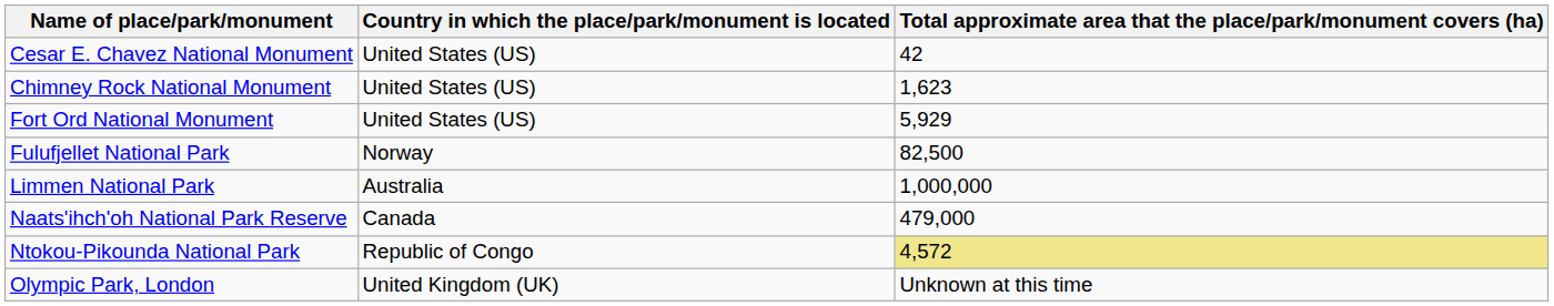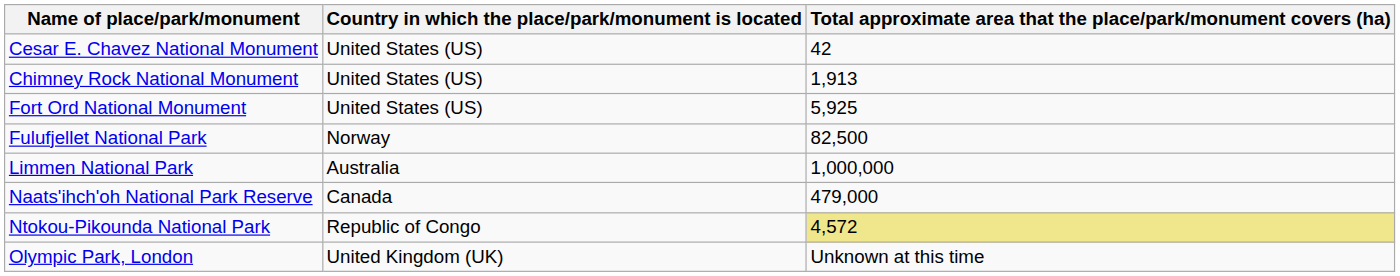Chimney Rock National Monument | column 3: 1,623 -> 1,913
Fort Ord National Monument | column 3: 5,929 -> 5,925
